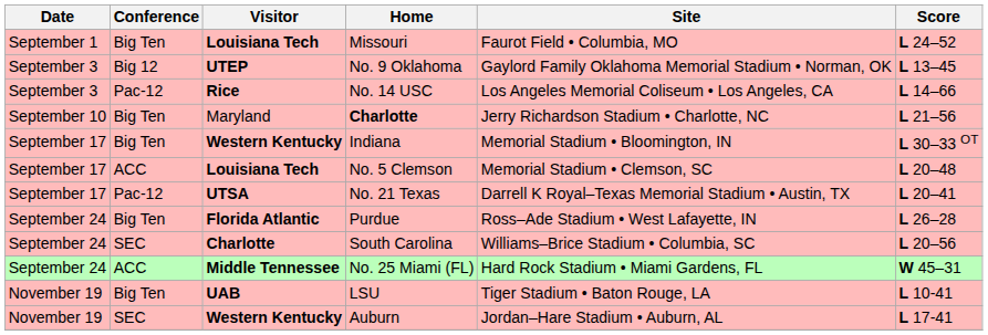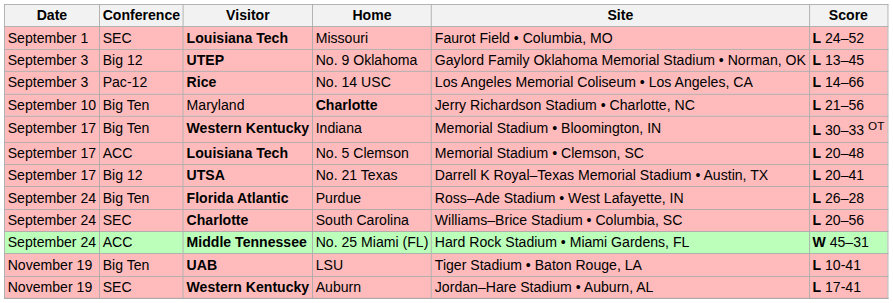Missouri | Conference: Big Ten -> SEC
No. 21 Texas | Conference: Pac-12 -> Big 12
